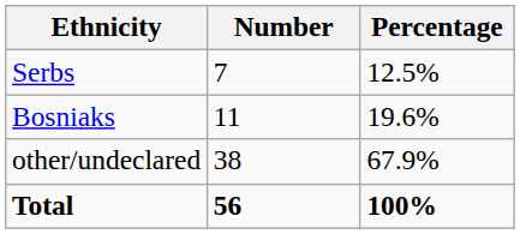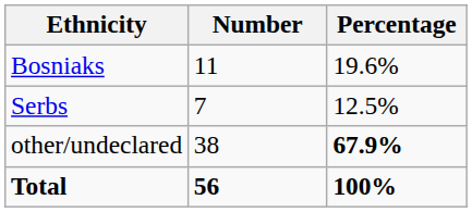rows swapped: Bosniaks <-> Serbs
other/undeclared | Percentage: normal -> bold
